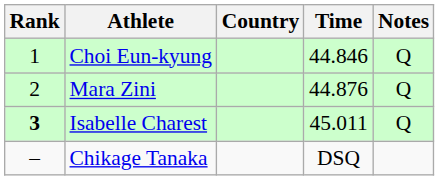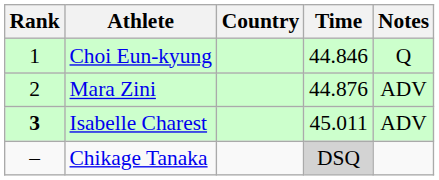Mara Zini | Notes: Q -> ADV
Isabelle Charest | Notes: Q -> ADV
Chikage Tanaka | Time: no background -> lightgrey background
